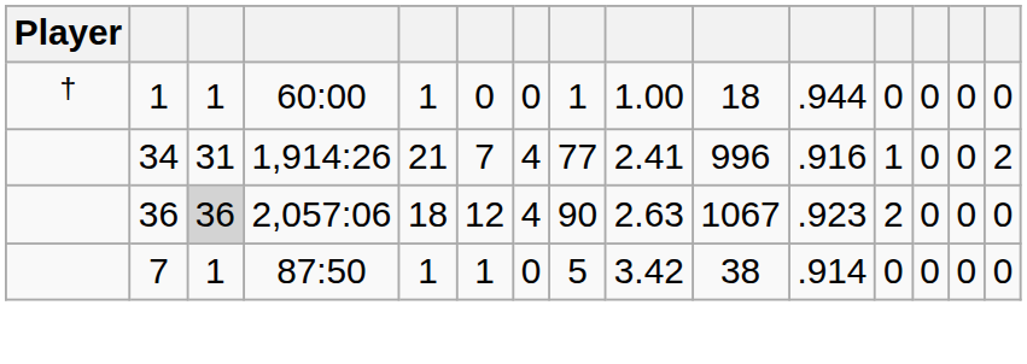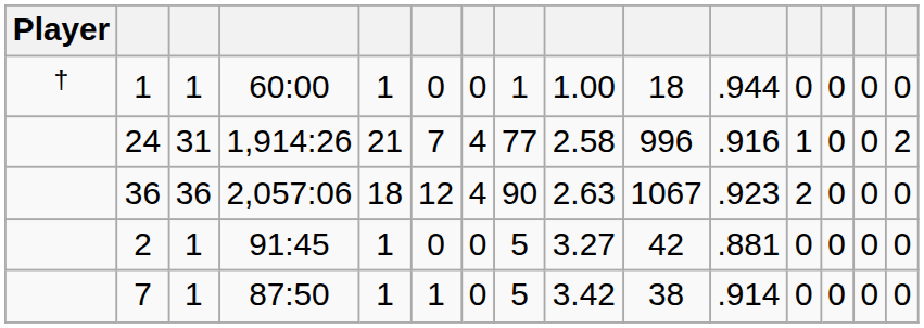1,914:26 | column 2: 34 -> 24
1,914:26 | column 9: 2.41 -> 2.58
2,057:06 | column 3: lightgrey background -> no background
+ row: 2 | 1 | 91:45 | 1 | 0 | 0 | 5 | 3.27 | 42 | .881 | 0 | 0 | 0 | 0
